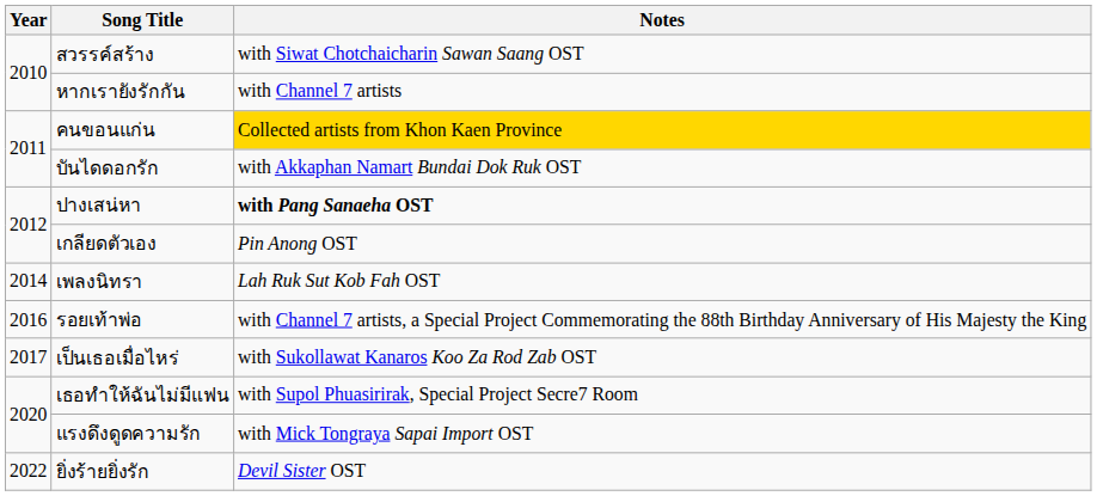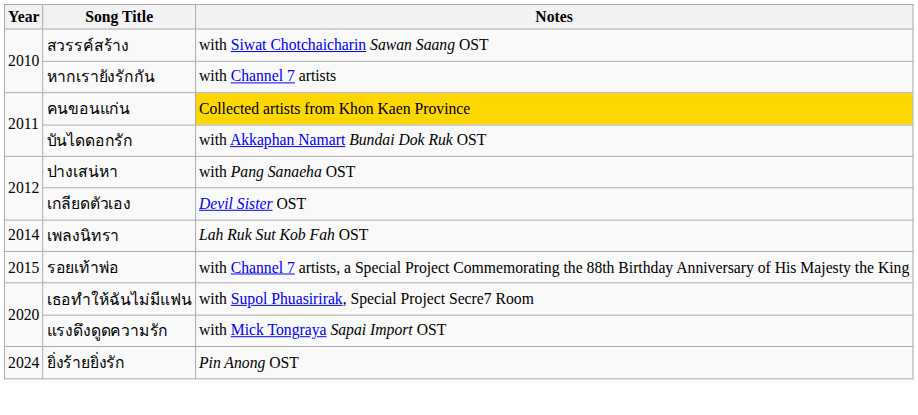ปางเสน่หา | Notes: bold -> normal
เกลียดตัวเอง | Notes: Pin Anong OST -> Devil Sister OST
รอยเท้าพ่อ | Year: 2016 -> 2015
- row: 2017 | เป็นเธอเมื่อไหร่ | with Sukollawat Kanaros Koo Za Rod Zab OST
ยิ่งร้ายยิ่งรัก | Year: 2022 -> 2024
ยิ่งร้ายยิ่งรัก | Notes: Devil Sister OST -> Pin Anong OST
